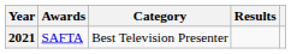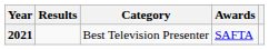columns swapped: Awards <-> Results
